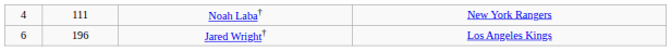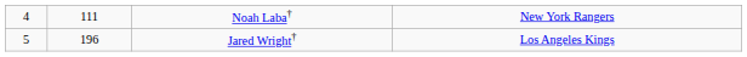Jared Wright† | column 1: 6 -> 5
